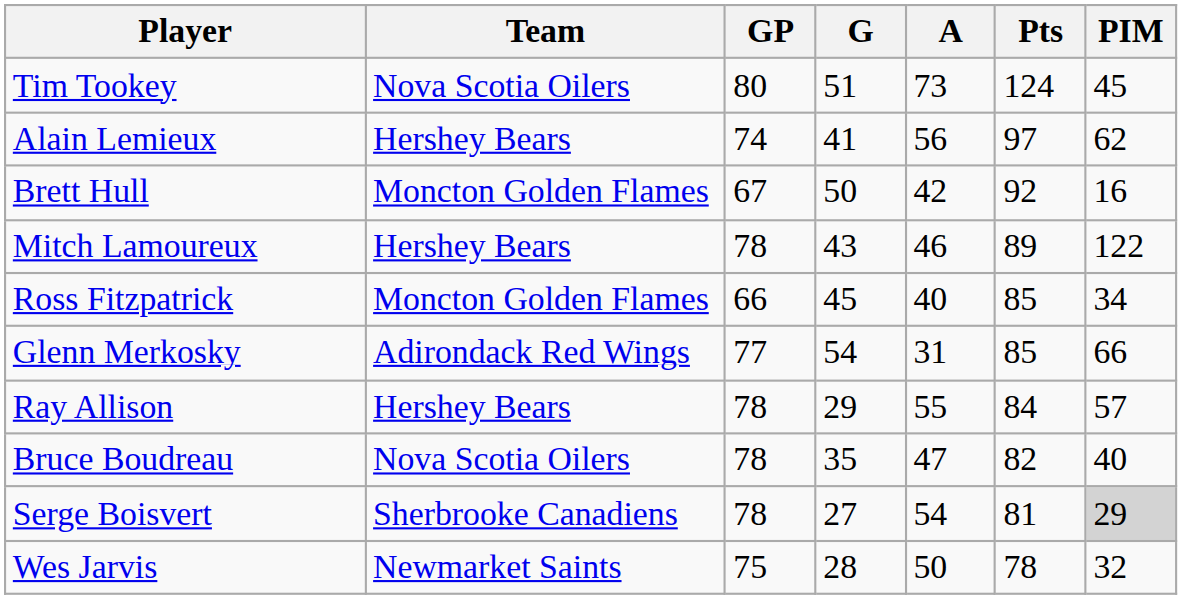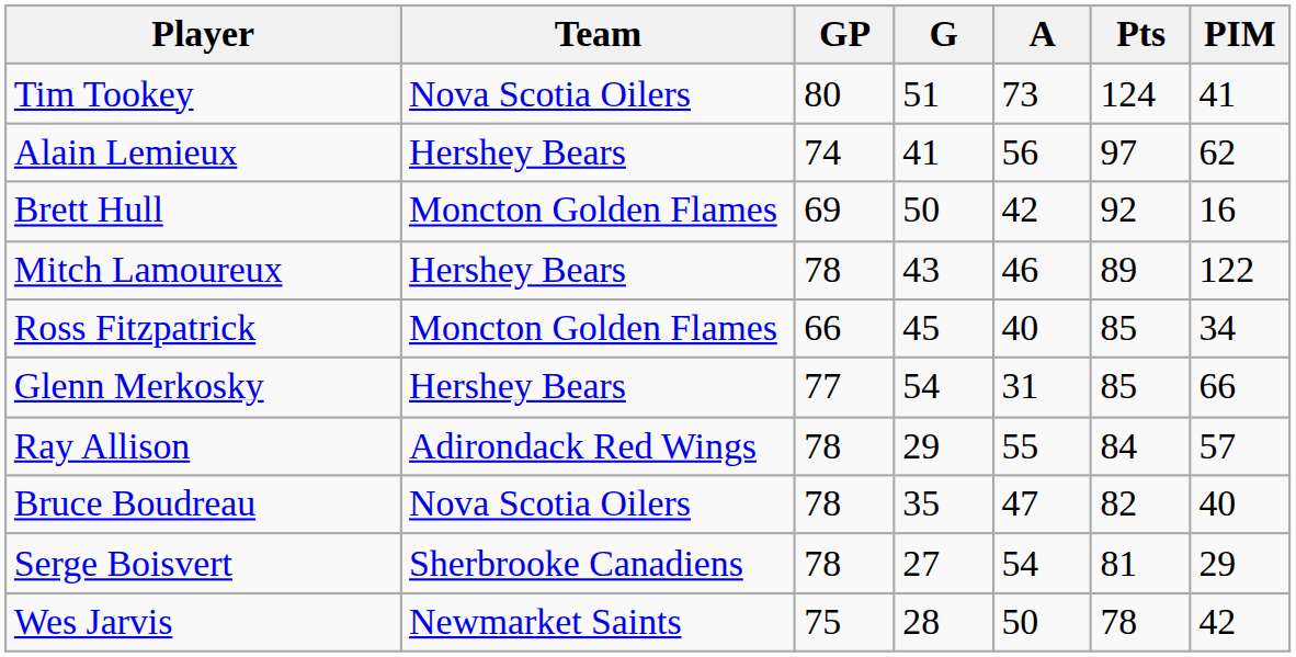Tim Tookey | PIM: 45 -> 41
Brett Hull | GP: 67 -> 69
Glenn Merkosky | Team: Adirondack Red Wings -> Hershey Bears
Ray Allison | Team: Hershey Bears -> Adirondack Red Wings
Serge Boisvert | PIM: lightgrey background -> no background
Wes Jarvis | PIM: 32 -> 42
